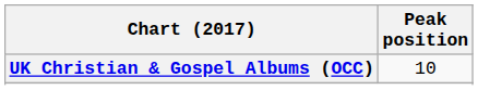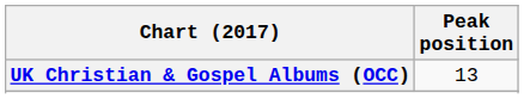UK Christian & Gospel Albums (OCC) | Peak position: 10 -> 13
